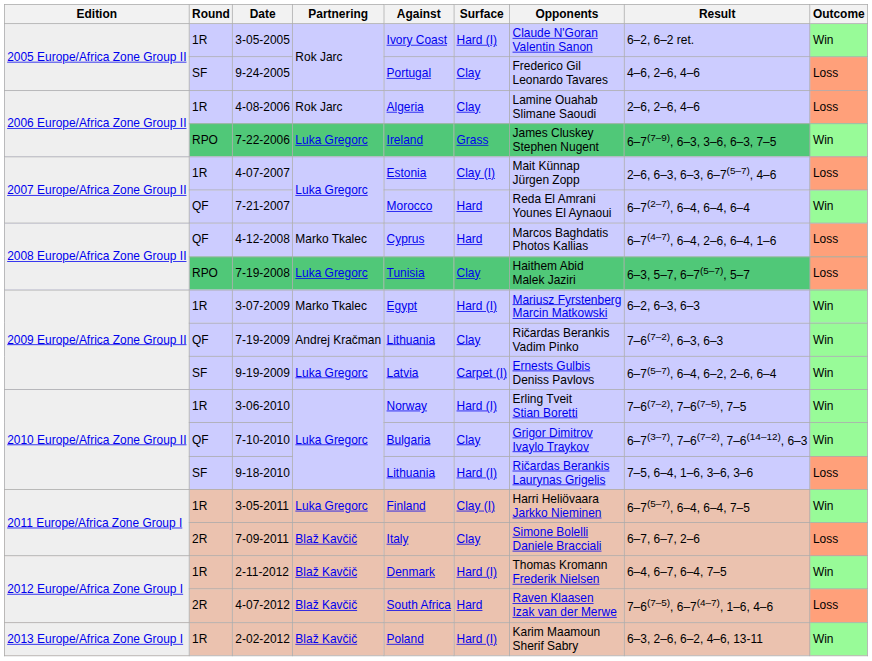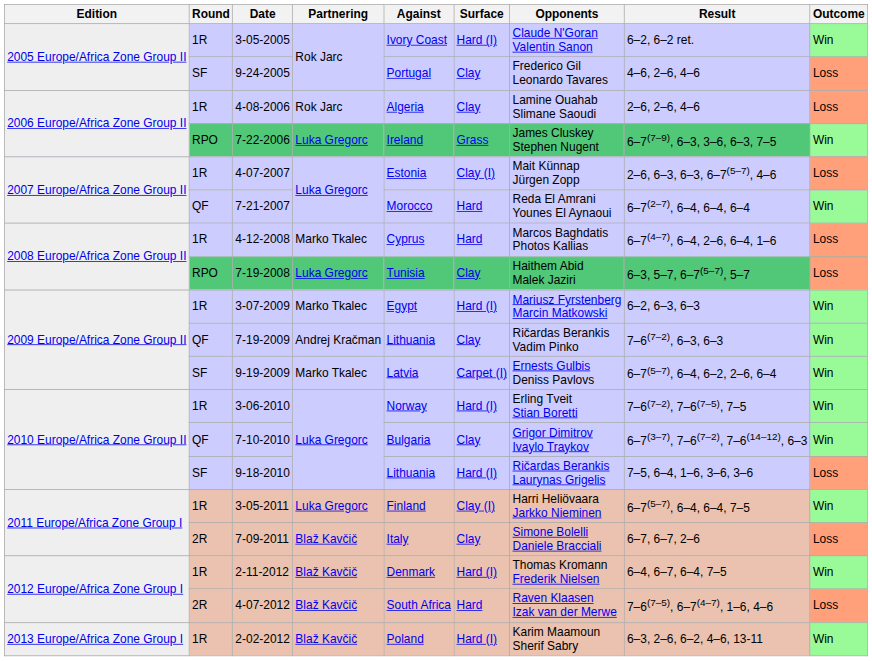4-12-2008 | Round: QF -> 1R
9-19-2009 | Partnering: Luka Gregorc -> Marko Tkalec
